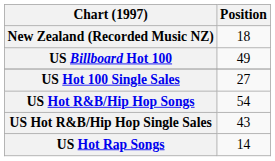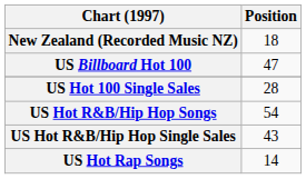US Billboard Hot 100 | Position: 49 -> 47
US Hot 100 Single Sales | Position: 27 -> 28
